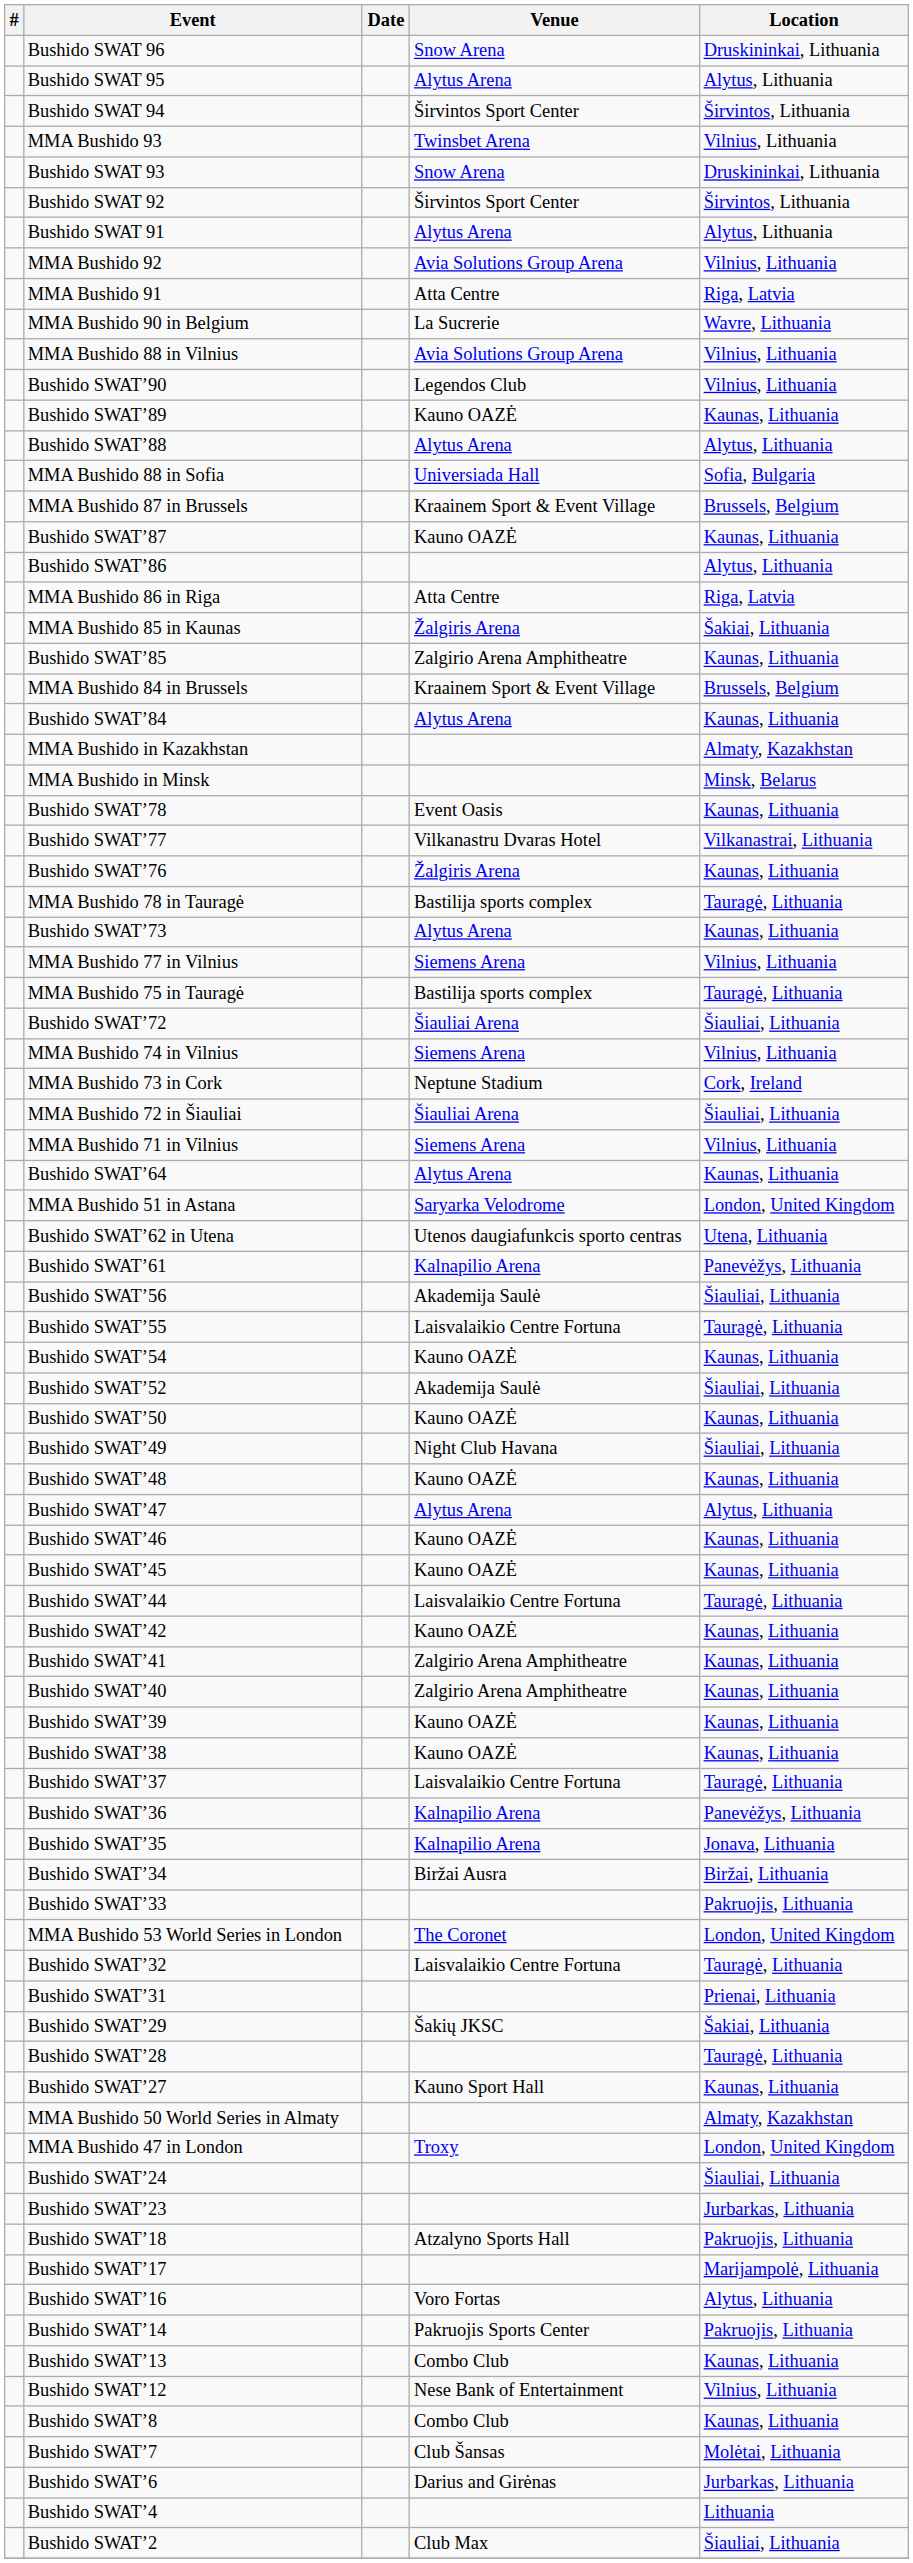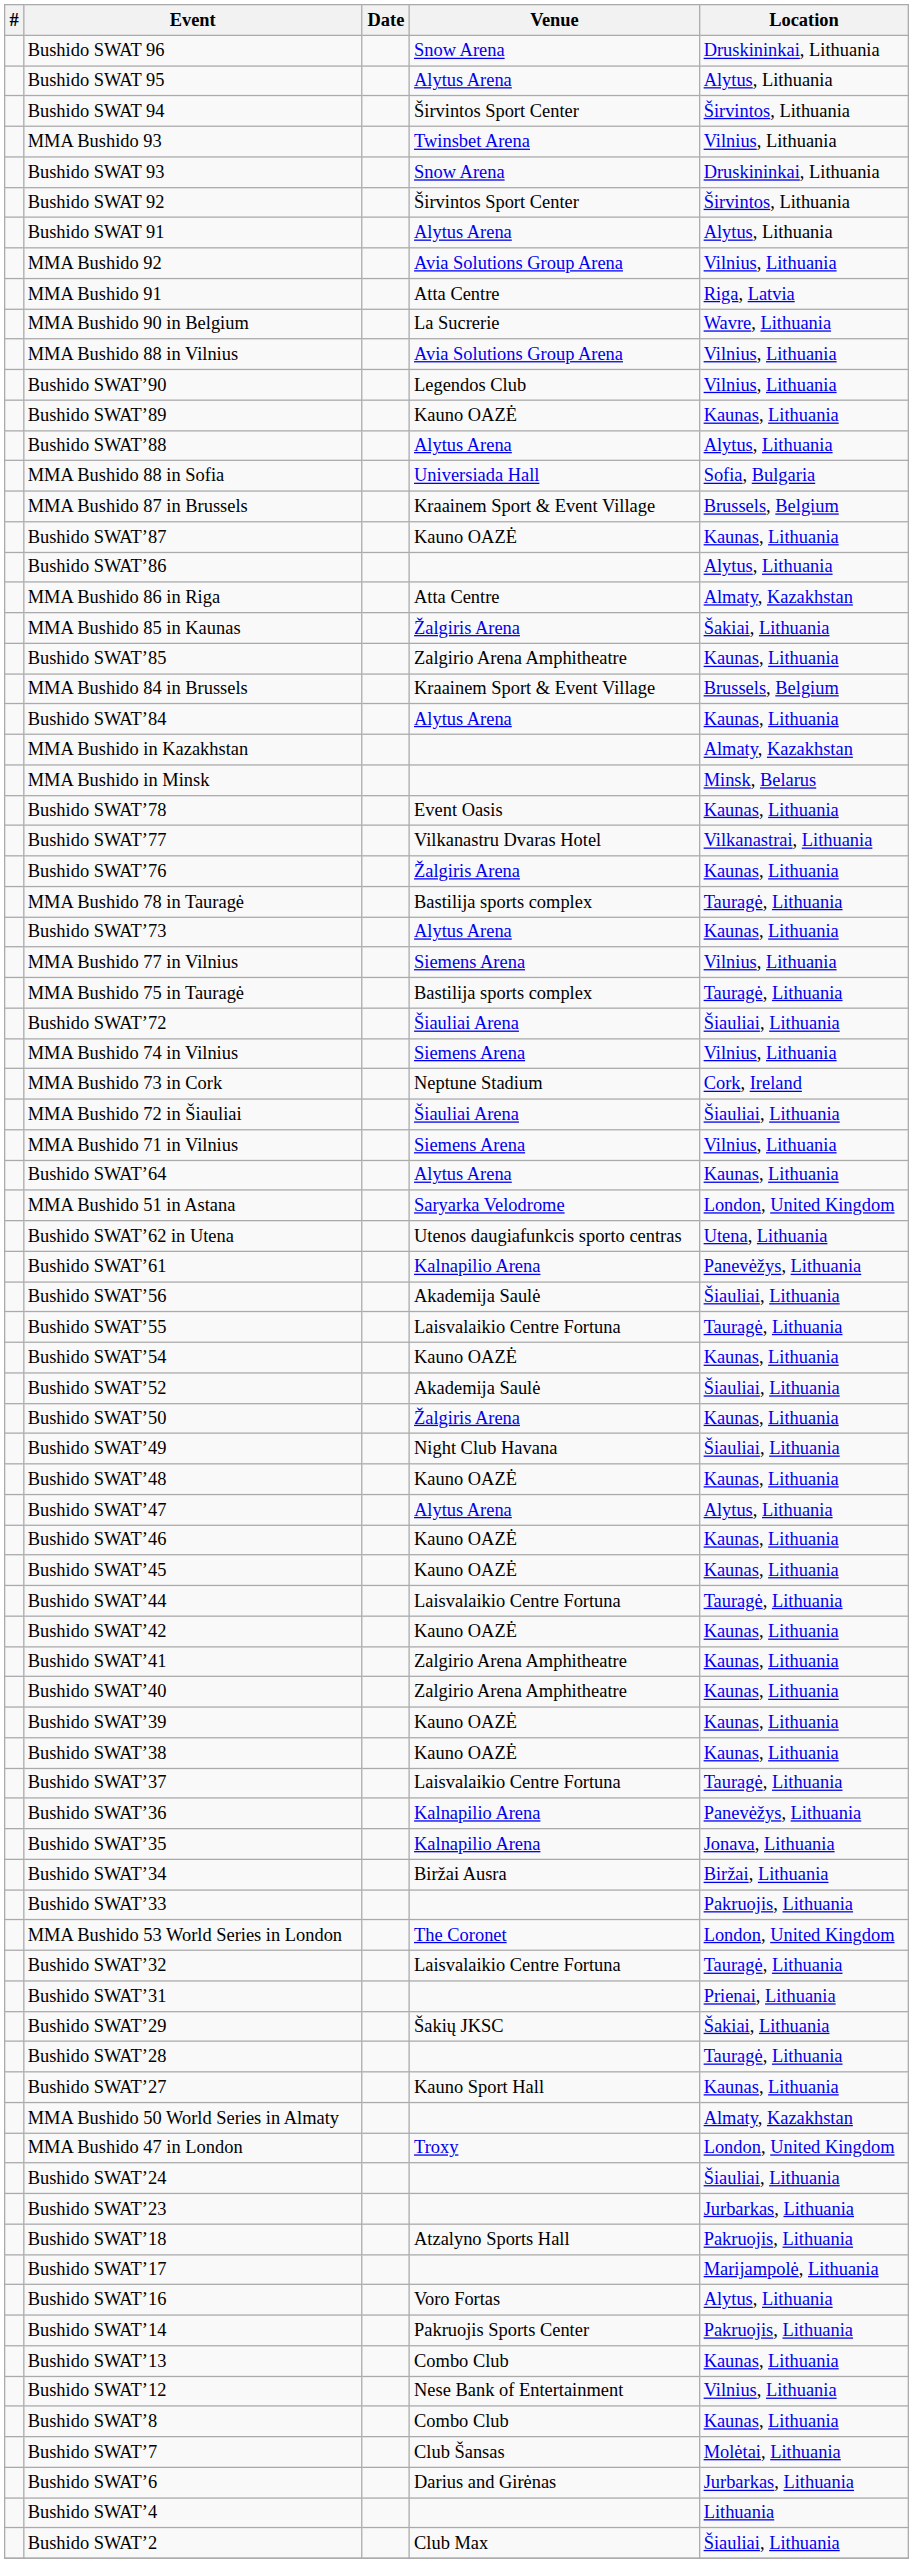MMA Bushido 86 in Riga | Location: Riga, Latvia -> Almaty, Kazakhstan
Bushido SWAT’50 | Venue: Kauno OAZĖ -> Žalgiris Arena
